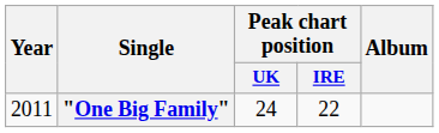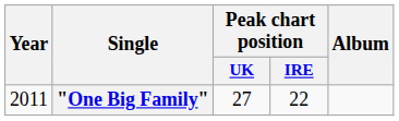"One Big Family" | Peak chart position / UK: 24 -> 27
